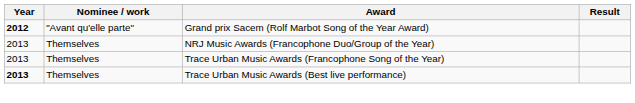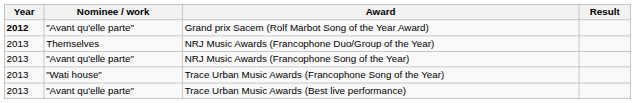+ row: 2013 | "Avant qu'elle parte" | NRJ Music Awards (Francophone Song of the Year)
Trace Urban Music Awards (Francophone Song of the Year) | Nominee / work: Themselves -> "Wati house"
Trace Urban Music Awards (Best live performance) | Year: bold -> normal
Trace Urban Music Awards (Best live performance) | Nominee / work: Themselves -> "Avant qu'elle parte"
